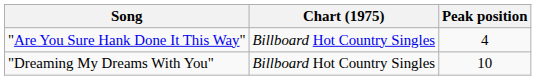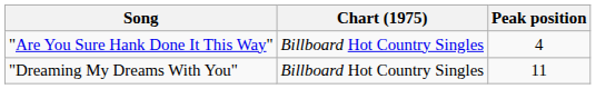"Dreaming My Dreams With You" | Peak position: 10 -> 11
